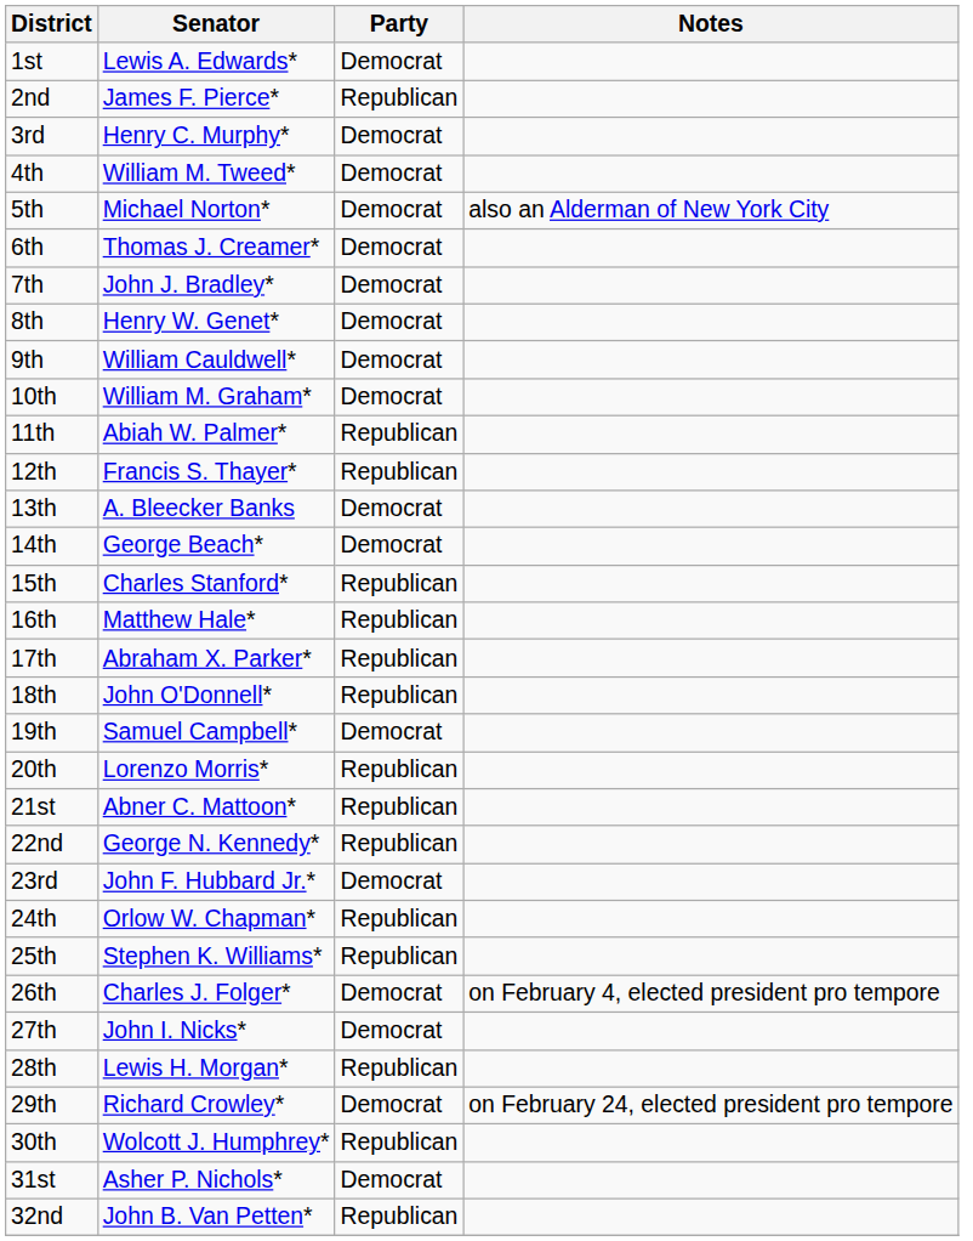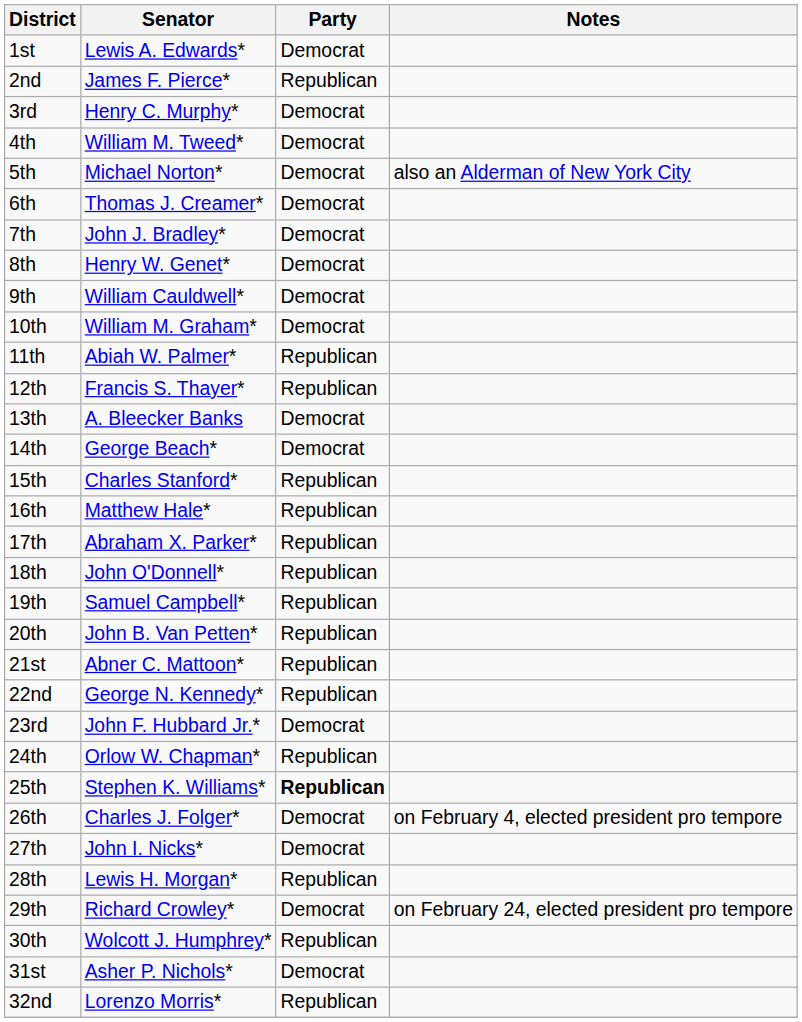19th | Party: Democrat -> Republican
20th | Senator: Lorenzo Morris* -> John B. Van Petten*
25th | Party: normal -> bold
32nd | Senator: John B. Van Petten* -> Lorenzo Morris*
